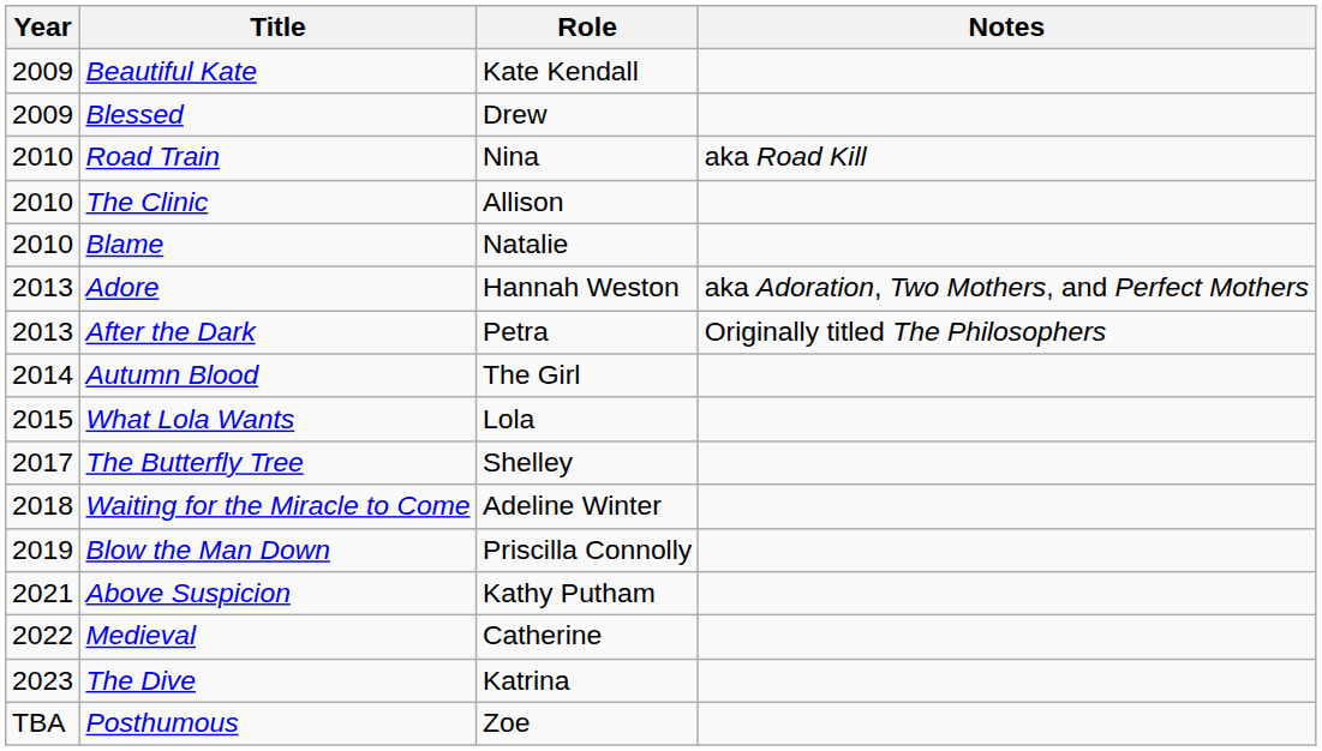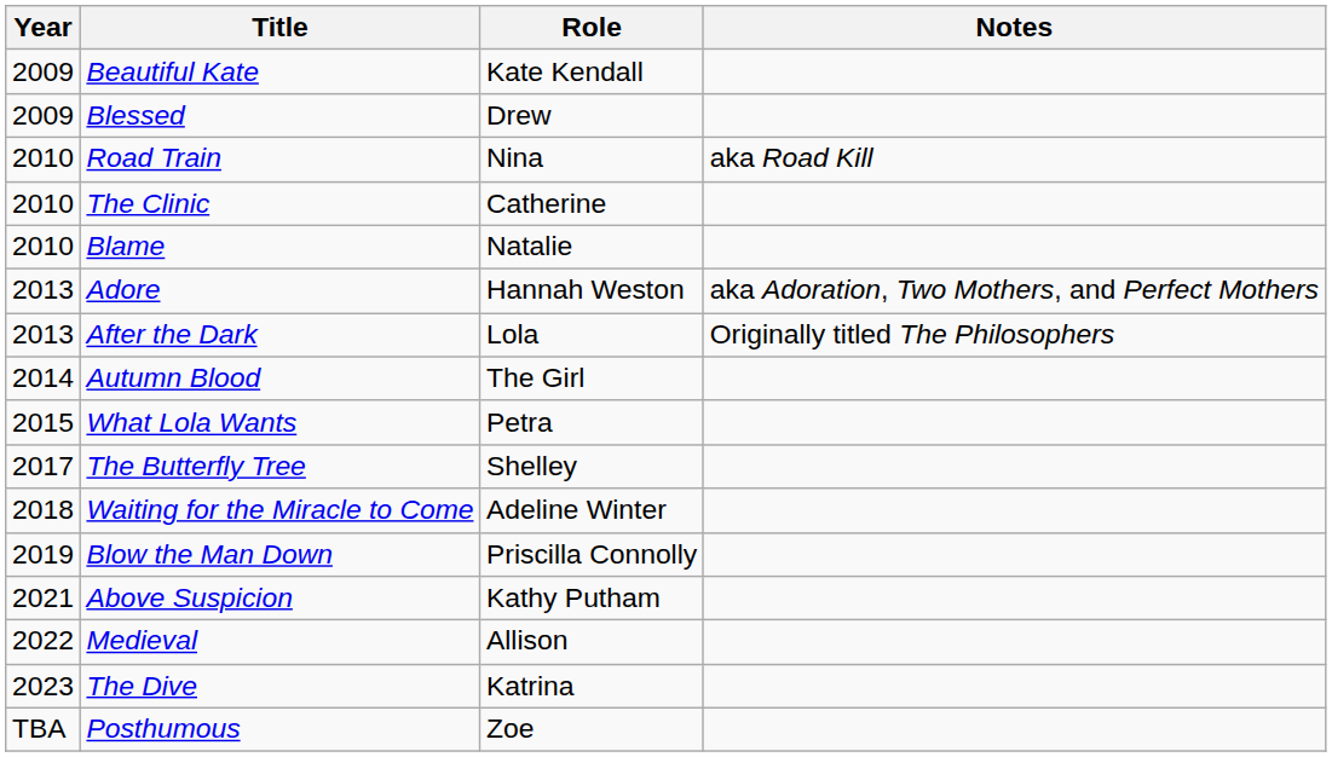The Clinic | Role: Allison -> Catherine
After the Dark | Role: Petra -> Lola
What Lola Wants | Role: Lola -> Petra
Medieval | Role: Catherine -> Allison
